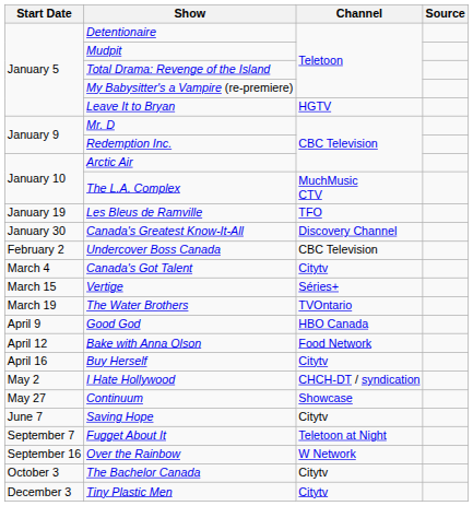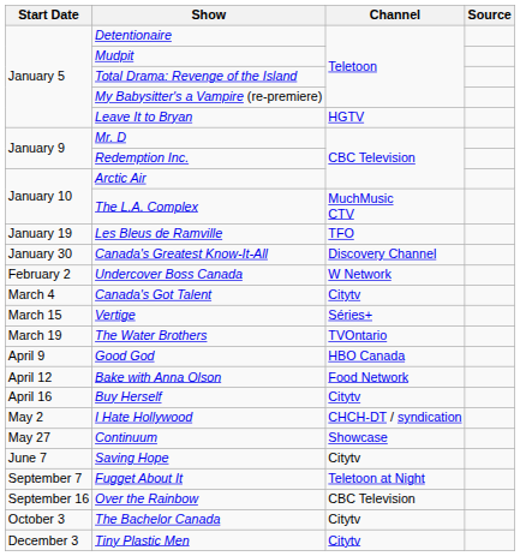Undercover Boss Canada | Channel: CBC Television -> W Network
Over the Rainbow | Channel: W Network -> CBC Television
